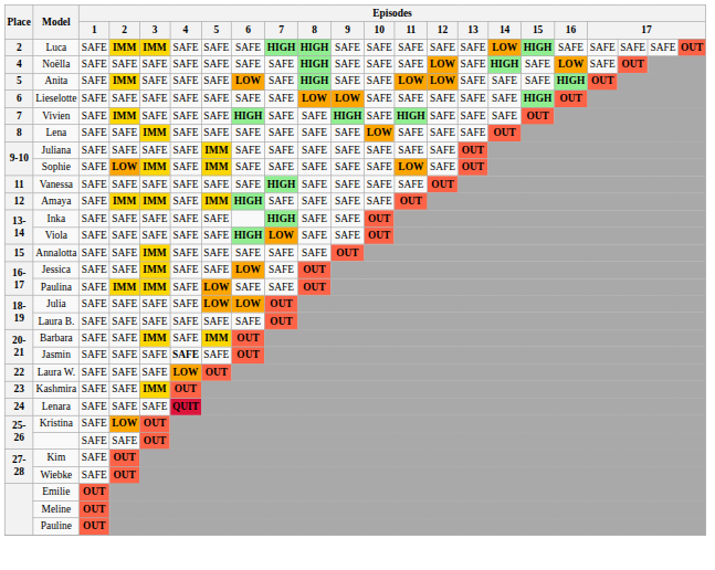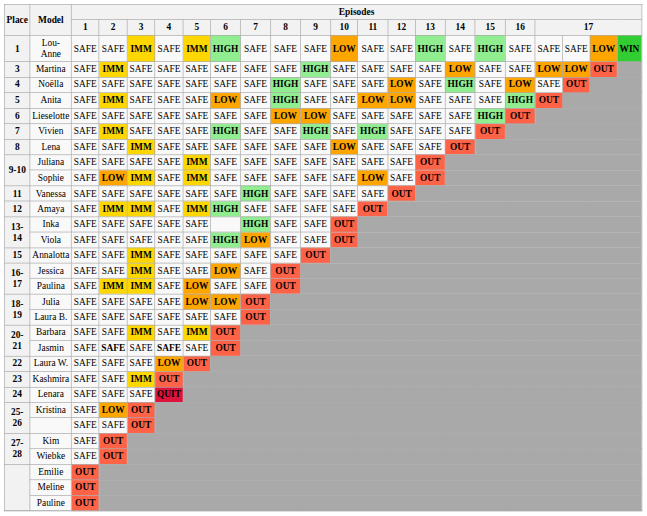+ row: 1 | Lou-Anne | SAFE | SAFE | IMM | SAFE | IMM | HIGH | SAFE | SAFE | SAFE | LOW | SAFE | SAFE | HIGH | SAFE | HIGH | SAFE | SAFE | SAFE | LOW | WIN
- row: 2 | Luca | SAFE | IMM | IMM | SAFE | SAFE | SAFE | HIGH | HIGH | SAFE | SAFE | SAFE | SAFE | SAFE | LOW | HIGH | SAFE | SAFE | SAFE | SAFE | OUT
+ row: 3 | Martina | SAFE | IMM | SAFE | SAFE | SAFE | SAFE | SAFE | SAFE | HIGH | SAFE | SAFE | SAFE | SAFE | LOW | SAFE | SAFE | LOW | LOW | OUT
Jasmin | Episodes / 2: normal -> bold
